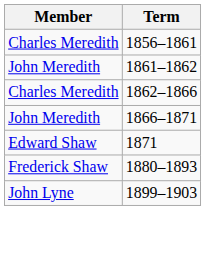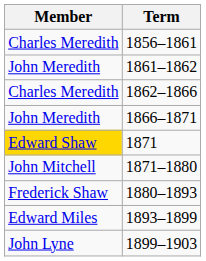1871 | Member: no background -> gold background
+ row: John Mitchell | 1871–1880
+ row: Edward Miles | 1893–1899
